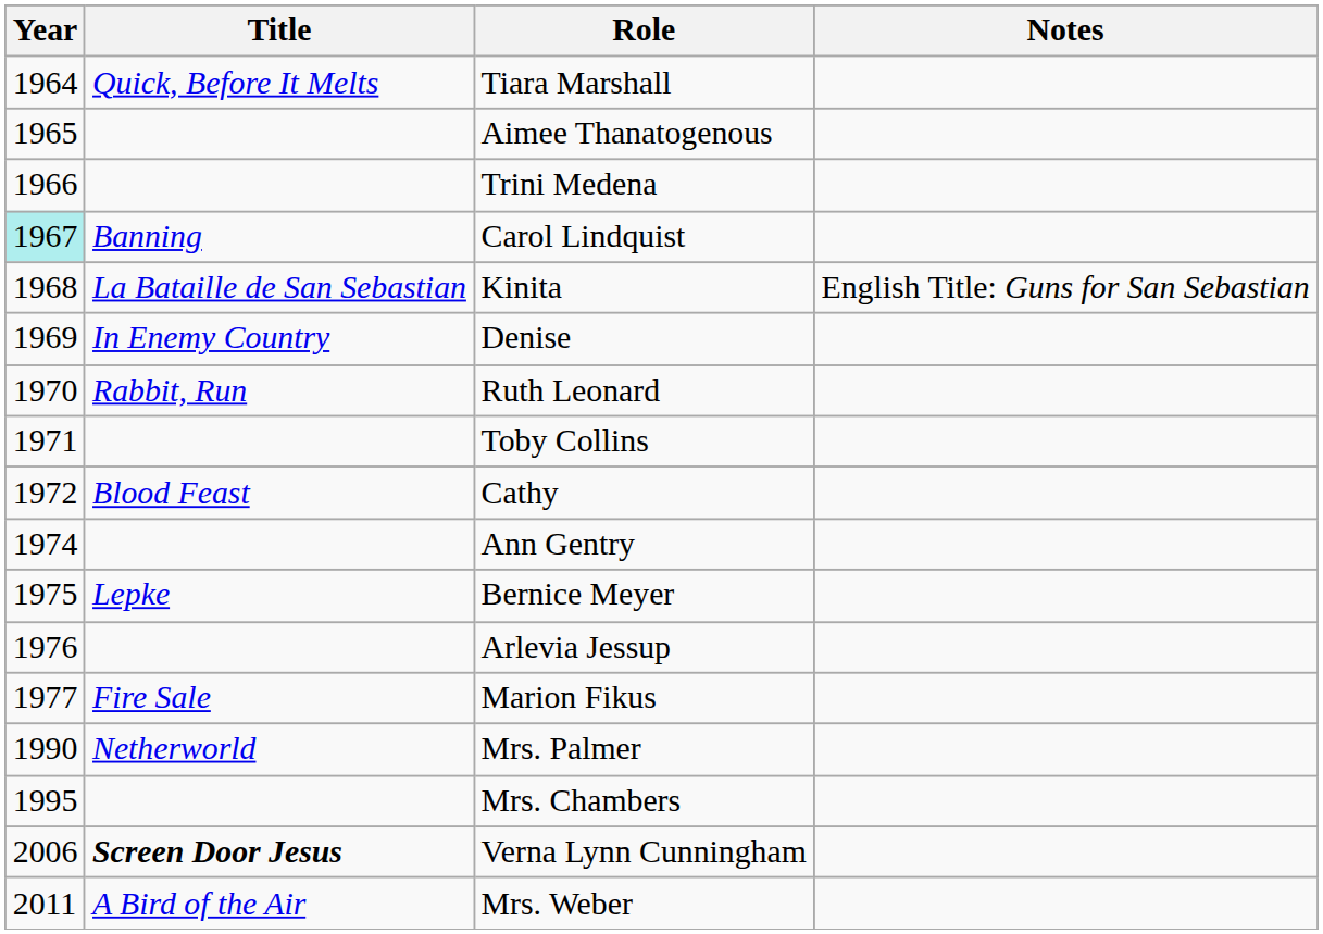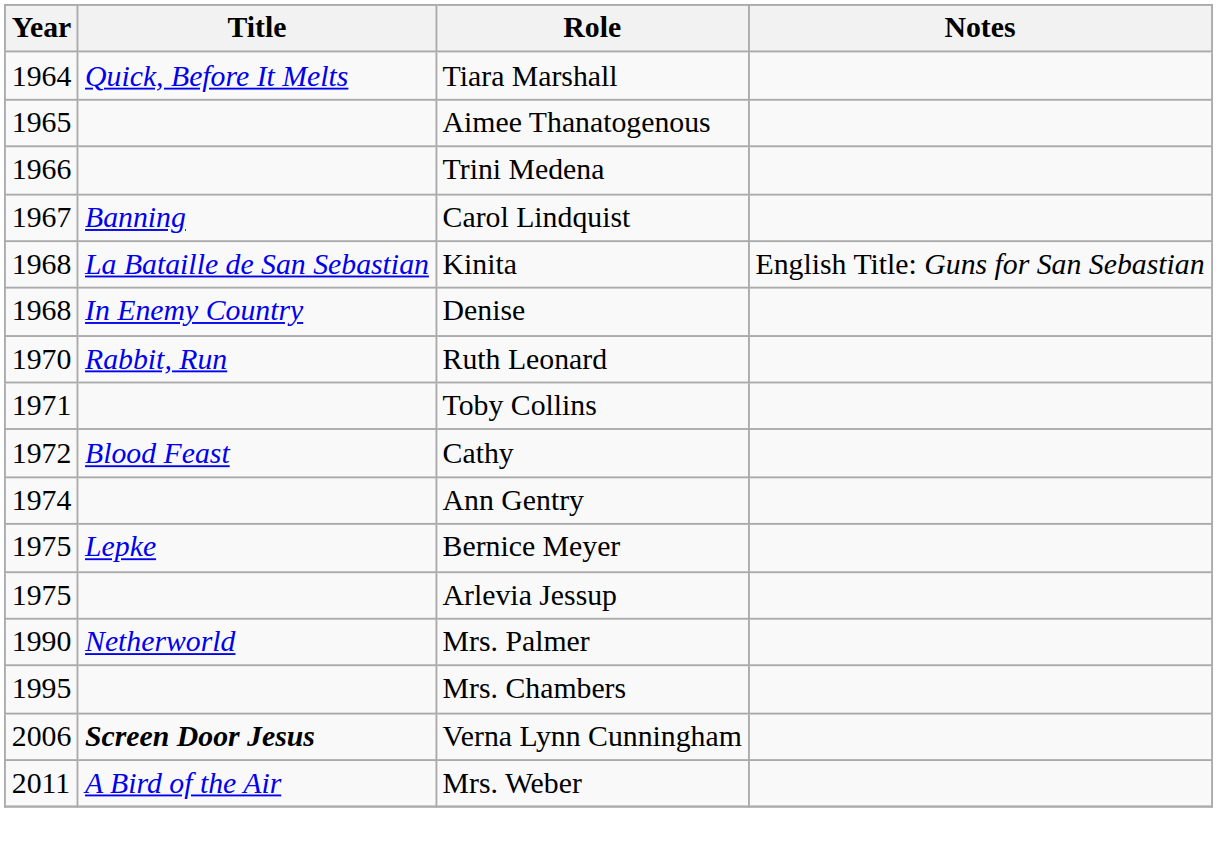Carol Lindquist | Year: paleturquoise background -> no background
Denise | Year: 1969 -> 1968
Arlevia Jessup | Year: 1976 -> 1975
- row: 1977 | Fire Sale | Marion Fikus
